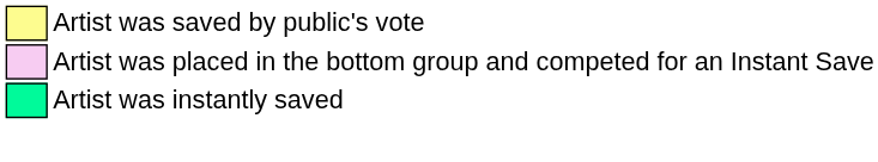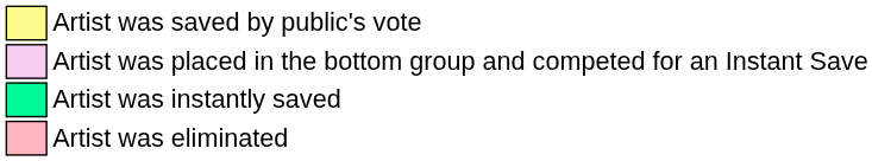+ row: Artist was eliminated
